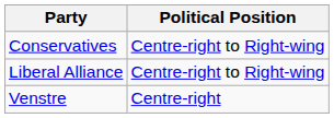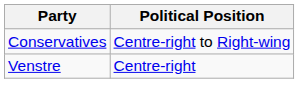- row: Liberal Alliance | Centre-right to Right-wing
